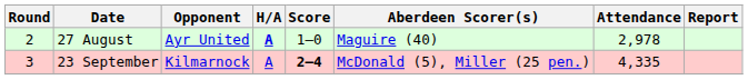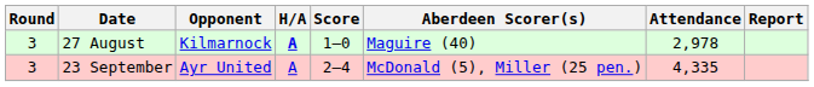27 August | Round: 2 -> 3
27 August | Opponent: Ayr United -> Kilmarnock
23 September | Opponent: Kilmarnock -> Ayr United
23 September | Score: bold -> normal
